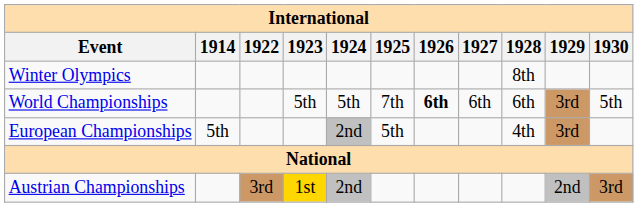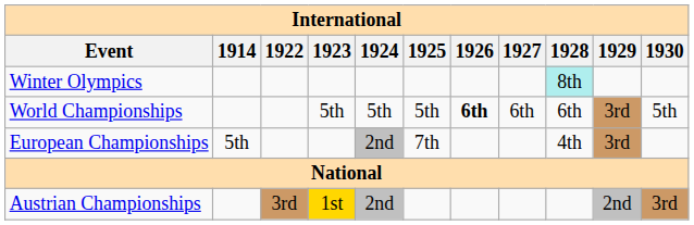Winter Olympics | 1928: no background -> paleturquoise background
World Championships | 1925: 7th -> 5th
European Championships | 1925: 5th -> 7th
